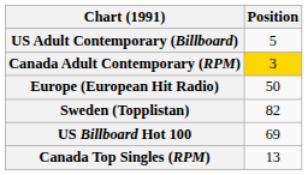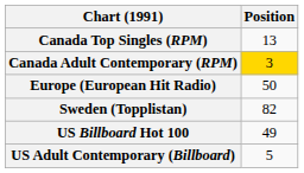rows swapped: Canada Top Singles (RPM) <-> US Adult Contemporary (Billboard)
US Billboard Hot 100 | Position: 69 -> 49
